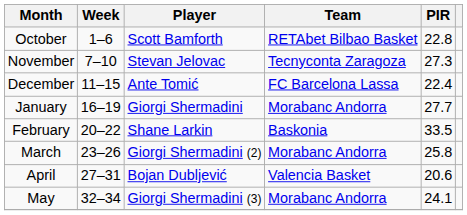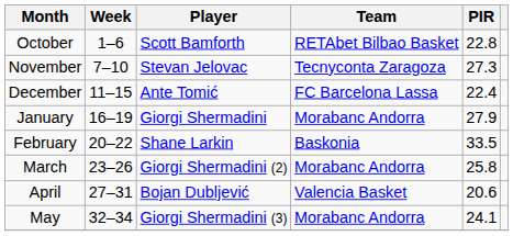January | PIR: 27.7 -> 27.9
